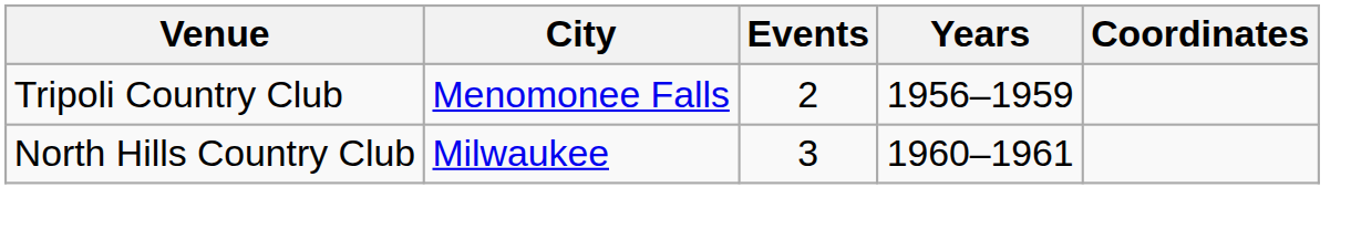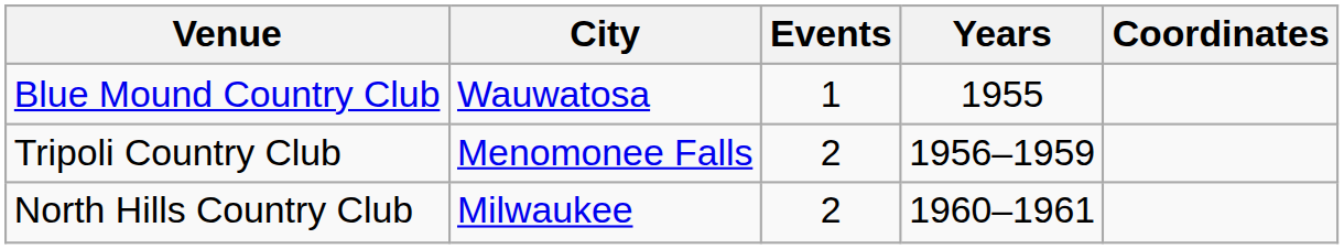+ row: Blue Mound Country Club | Wauwatosa | 1 | 1955
North Hills Country Club | Events: 3 -> 2
